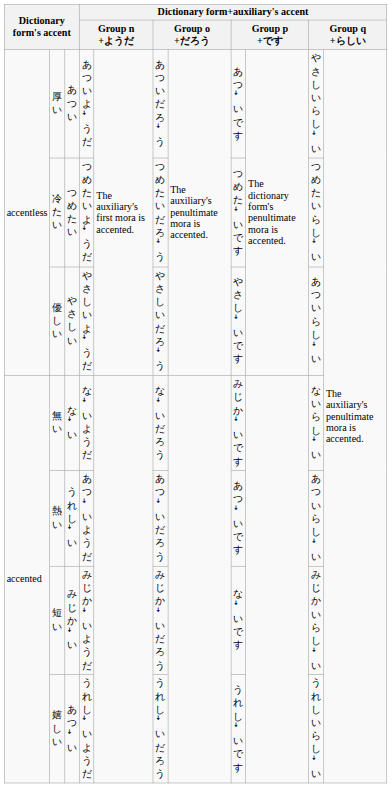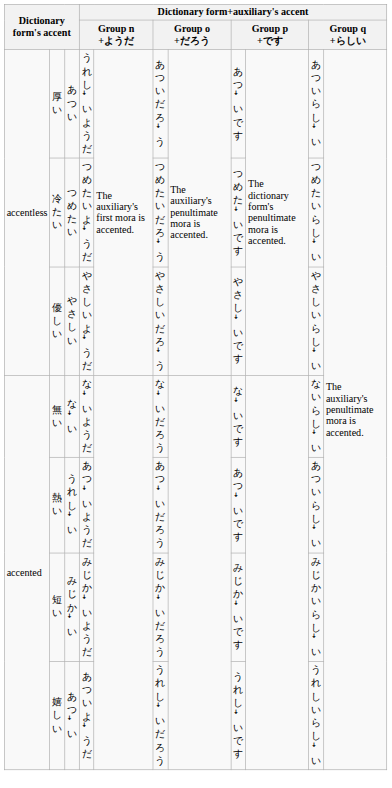厚い | column 4: あついよꜜうだ -> うれしꜜいようだ
厚い | column 10: やさしいらしꜜい -> あついらしꜜい
優しい | column 10: あついらしꜜい -> やさしいらしꜜい
無い | column 8: みじかꜜいです -> なꜜいです
短い | column 8: なꜜいです -> みじかꜜいです
嬉しい | column 4: うれしꜜいようだ -> あついよꜜうだ
